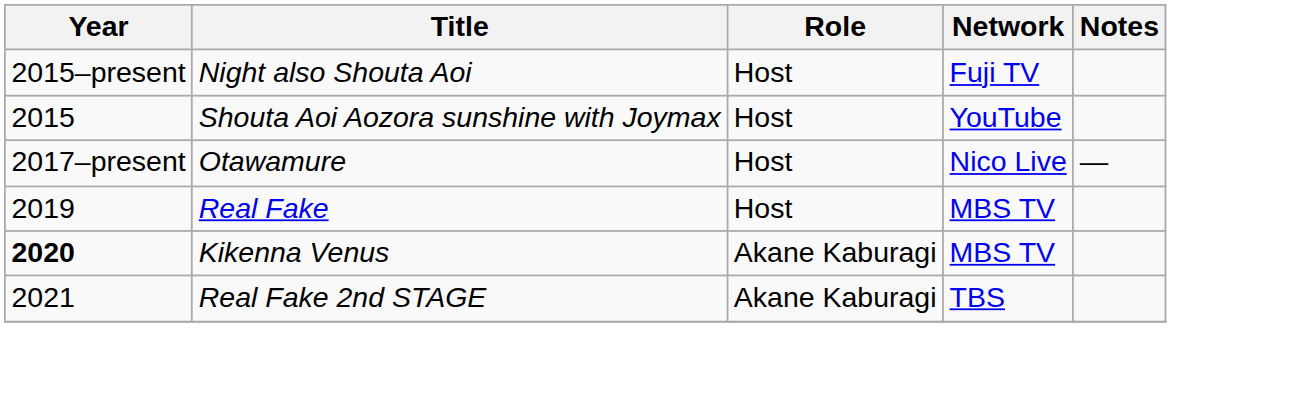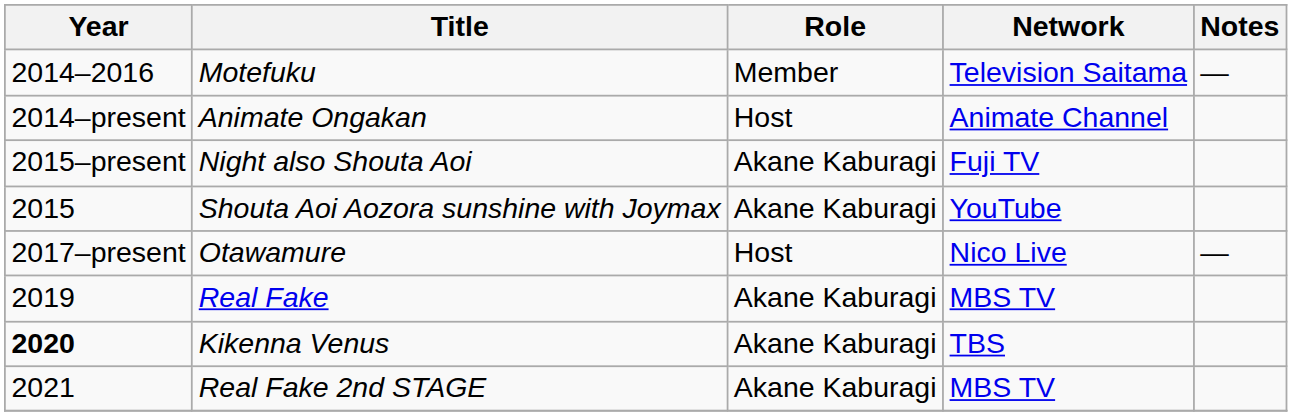+ row: 2014–2016 | Motefuku | Member | Television Saitama | —
+ row: 2014–present | Animate Ongakan | Host | Animate Channel
Night also Shouta Aoi | Role: Host -> Akane Kaburagi
Shouta Aoi Aozora sunshine with Joymax | Role: Host -> Akane Kaburagi
Real Fake | Role: Host -> Akane Kaburagi
Kikenna Venus | Network: MBS TV -> TBS
Real Fake 2nd STAGE | Network: TBS -> MBS TV
